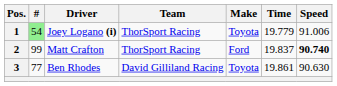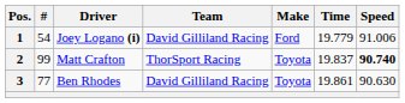1 | #: lightgreen background -> no background
1 | Team: ThorSport Racing -> David Gilliland Racing
1 | Make: Toyota -> Ford
2 | Make: Ford -> Toyota
